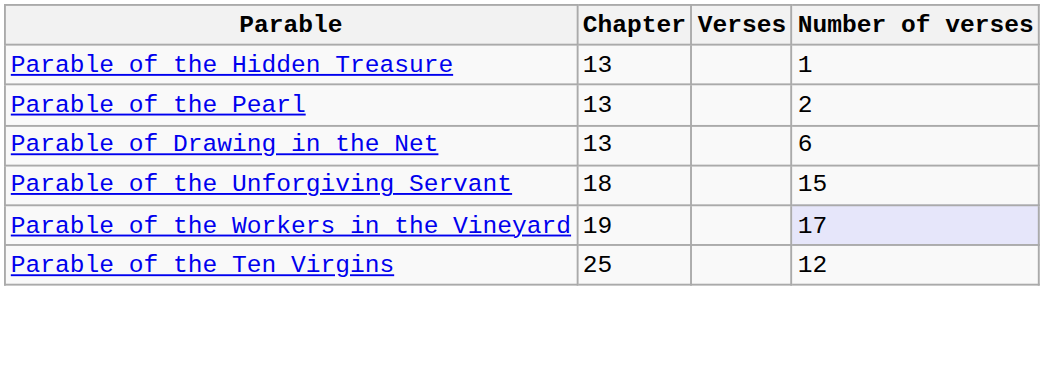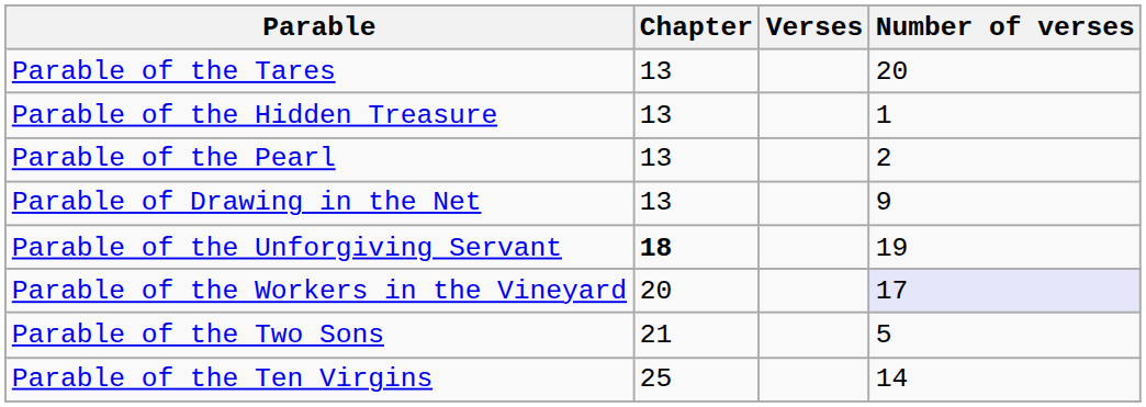+ row: Parable of the Tares | 13 | 20
Parable of Drawing in the Net | Number of verses: 6 -> 9
Parable of the Unforgiving Servant | Chapter: normal -> bold
Parable of the Unforgiving Servant | Number of verses: 15 -> 19
Parable of the Workers in the Vineyard | Chapter: 19 -> 20
+ row: Parable of the Two Sons | 21 | 5
Parable of the Ten Virgins | Number of verses: 12 -> 14
